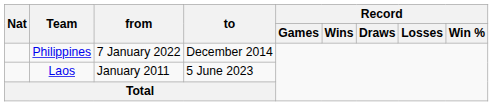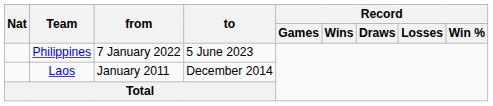Philippines | to: December 2014 -> 5 June 2023
Laos | to: 5 June 2023 -> December 2014
